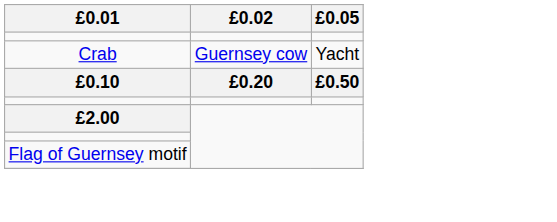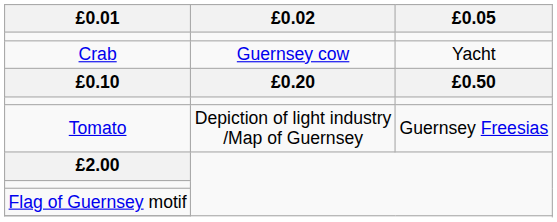+ row: Tomato | Depiction of light industry /Map of Guernsey | Guernsey Freesias
